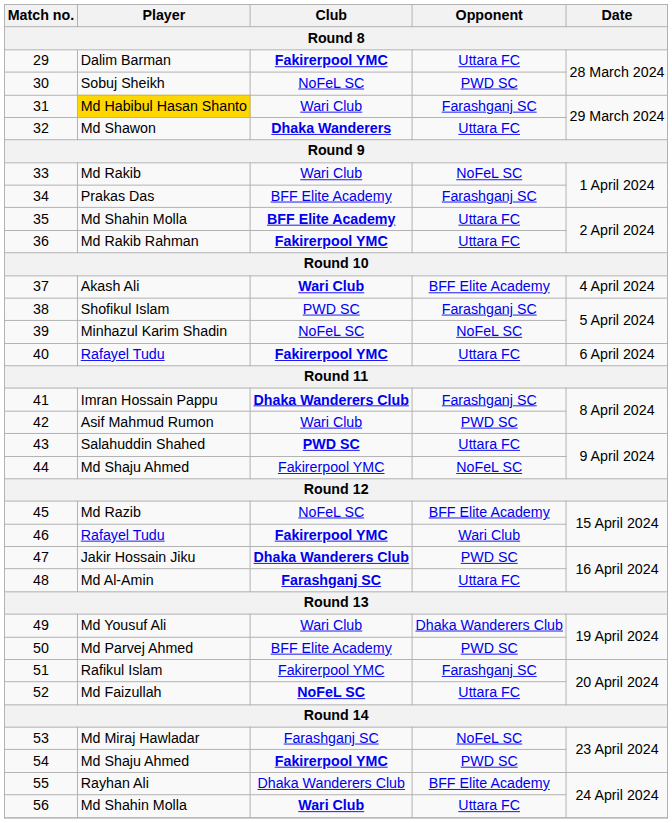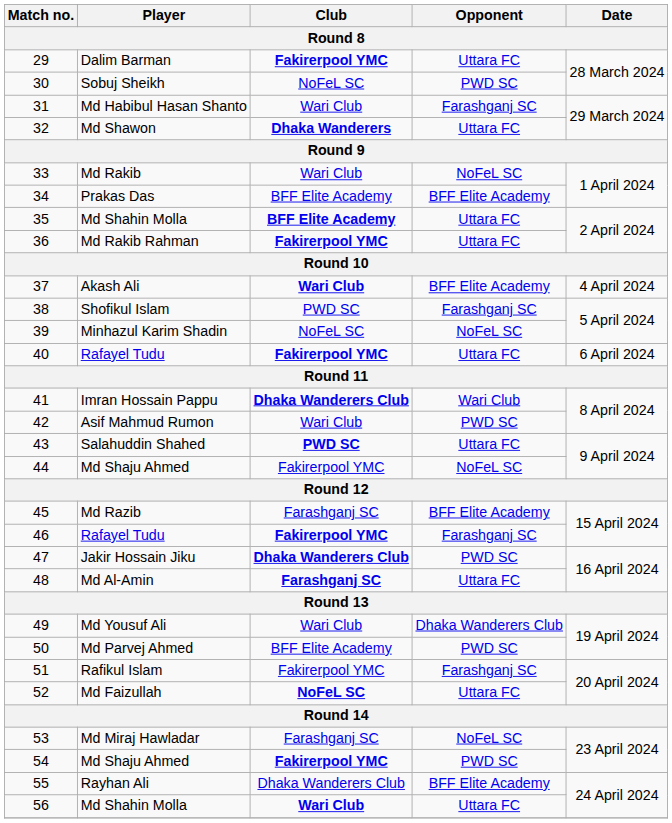31 | Player: gold background -> no background
34 | Opponent: Farashganj SC -> BFF Elite Academy
41 | Opponent: Farashganj SC -> Wari Club
45 | Club: NoFeL SC -> Farashganj SC
46 | Opponent: Wari Club -> Farashganj SC
